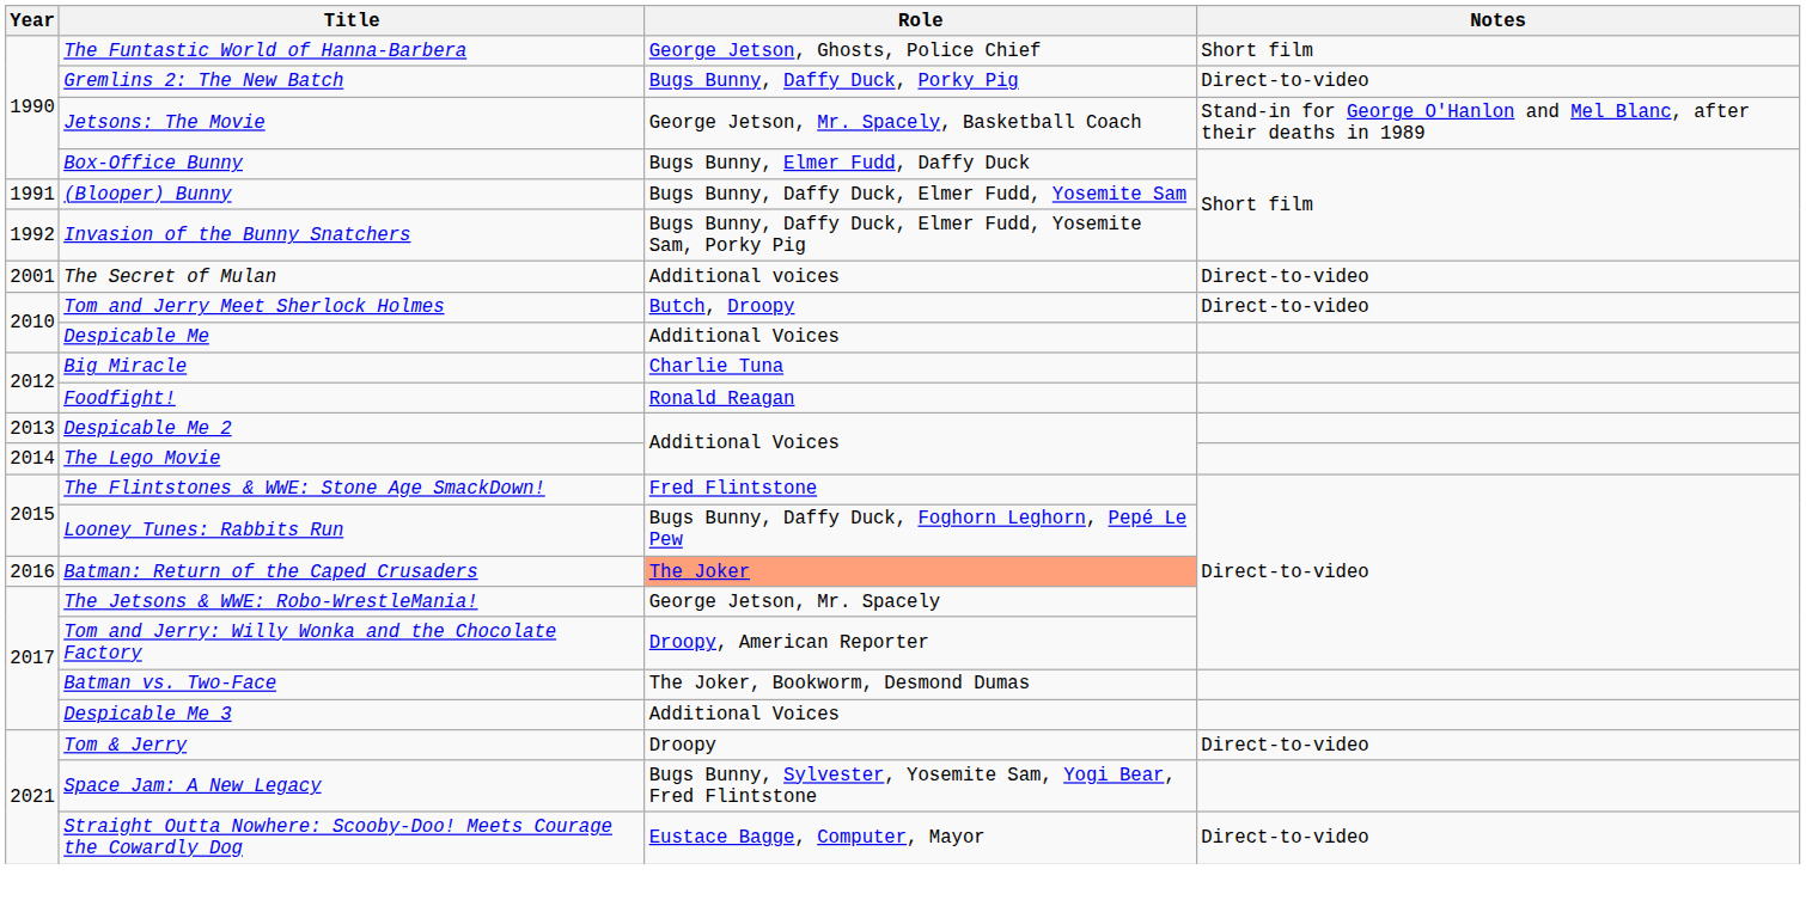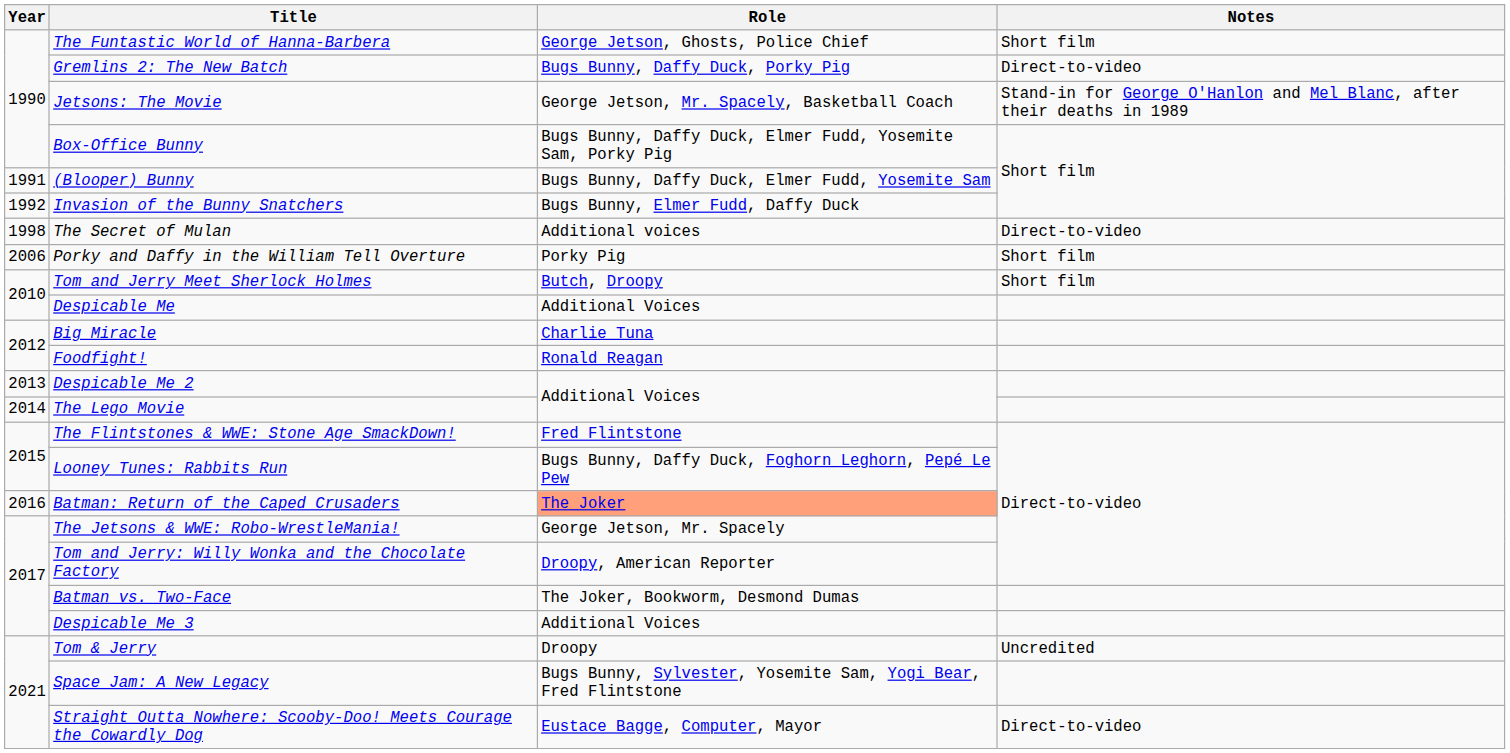Box-Office Bunny | Role: Bugs Bunny, Elmer Fudd, Daffy Duck -> Bugs Bunny, Daffy Duck, Elmer Fudd, Yosemite Sam, Porky Pig
Invasion of the Bunny Snatchers | Role: Bugs Bunny, Daffy Duck, Elmer Fudd, Yosemite Sam, Porky Pig -> Bugs Bunny, Elmer Fudd, Daffy Duck
The Secret of Mulan | Year: 2001 -> 1998
+ row: 2006 | Porky and Daffy in the William Tell Overture | Porky Pig | Short film
Tom and Jerry Meet Sherlock Holmes | Notes: Direct-to-video -> Short film
Tom & Jerry | Notes: Direct-to-video -> Uncredited
